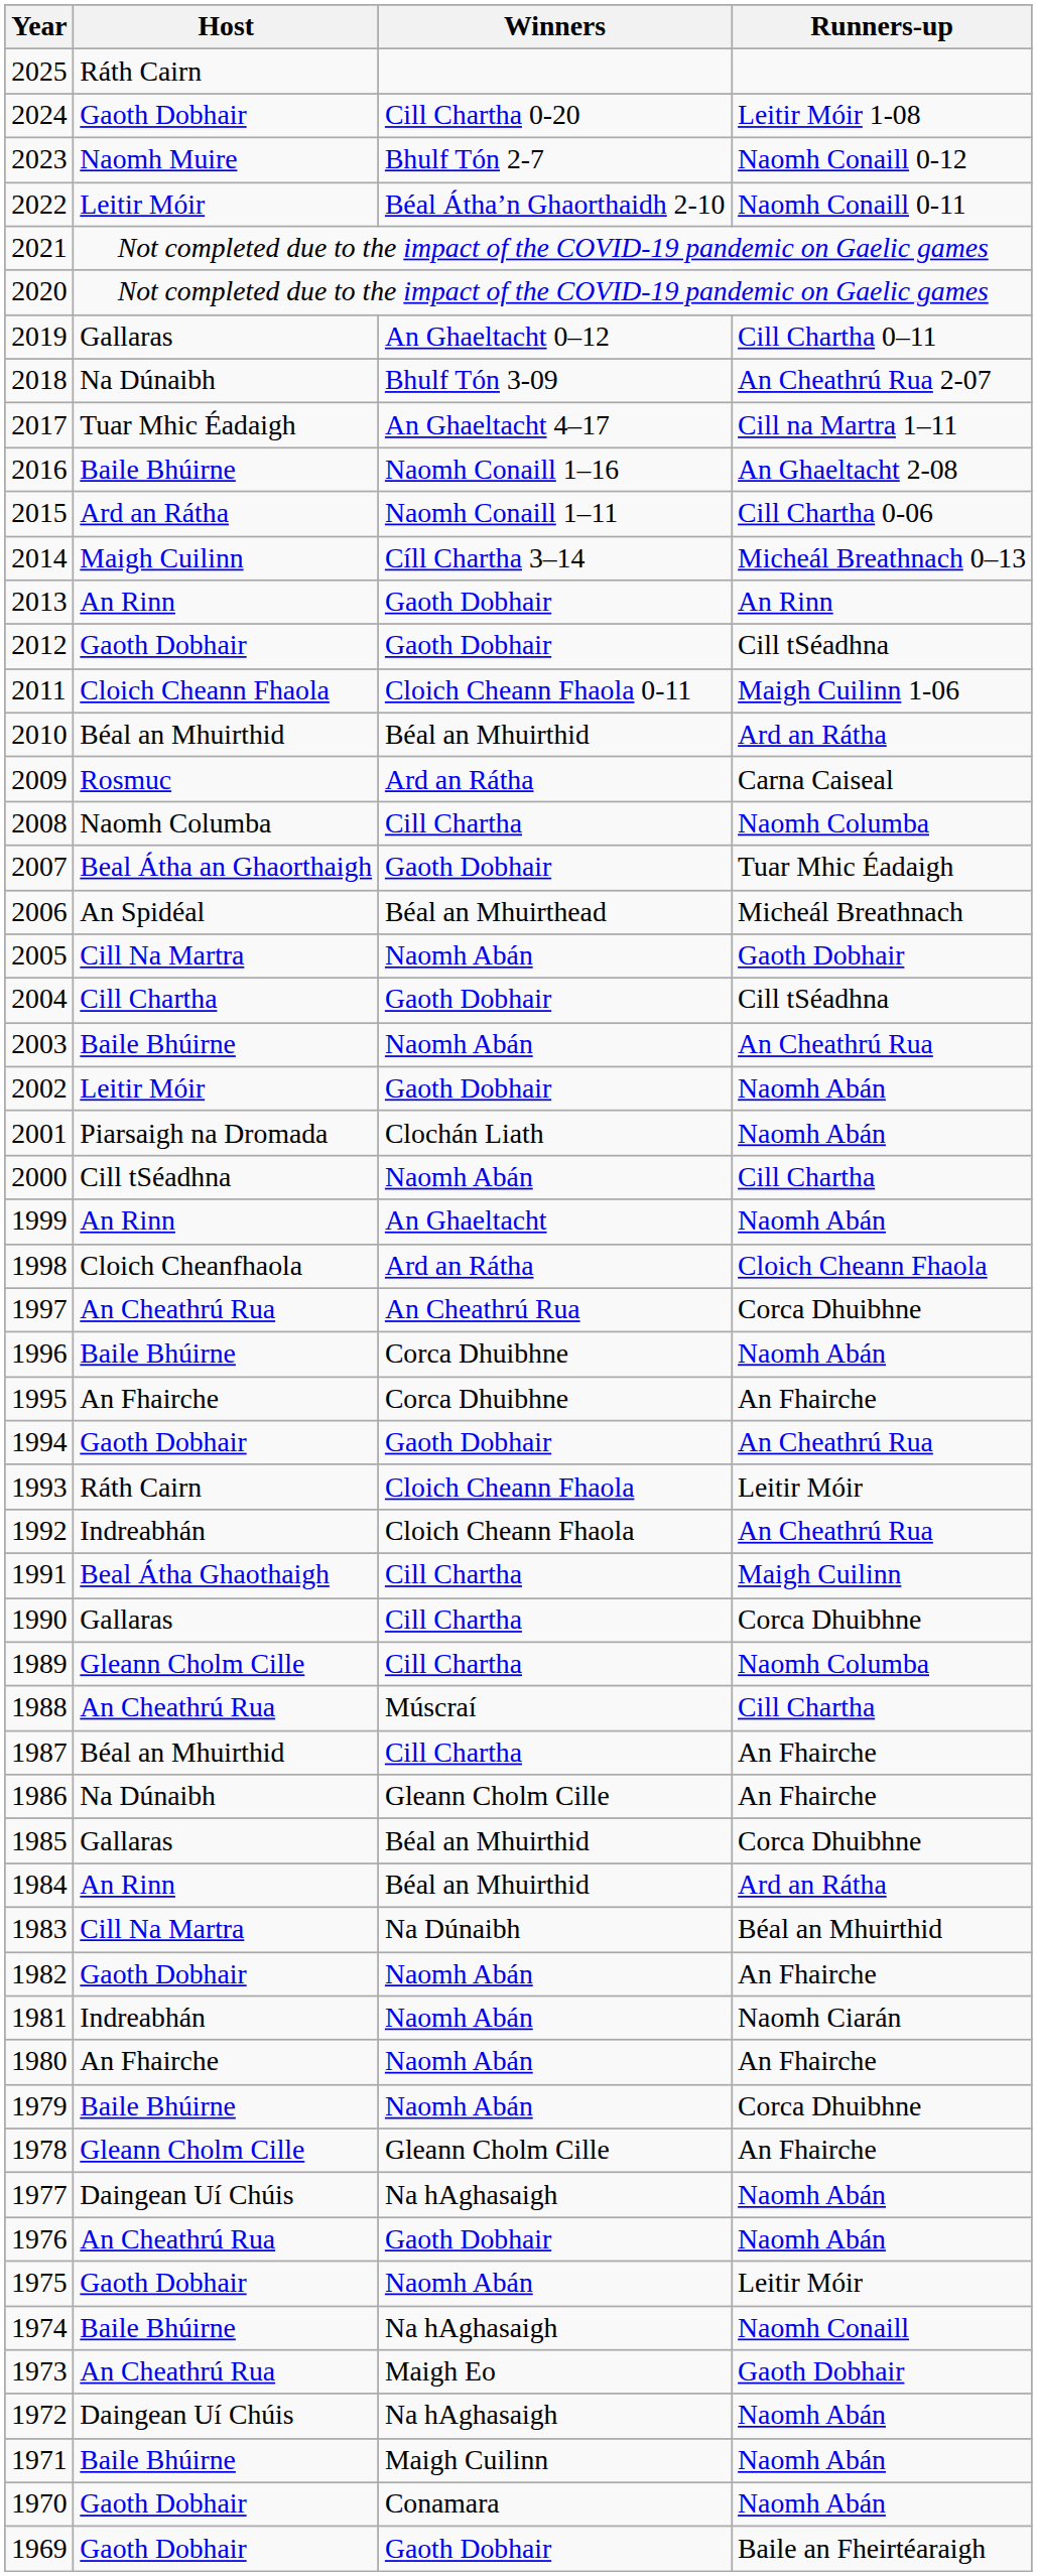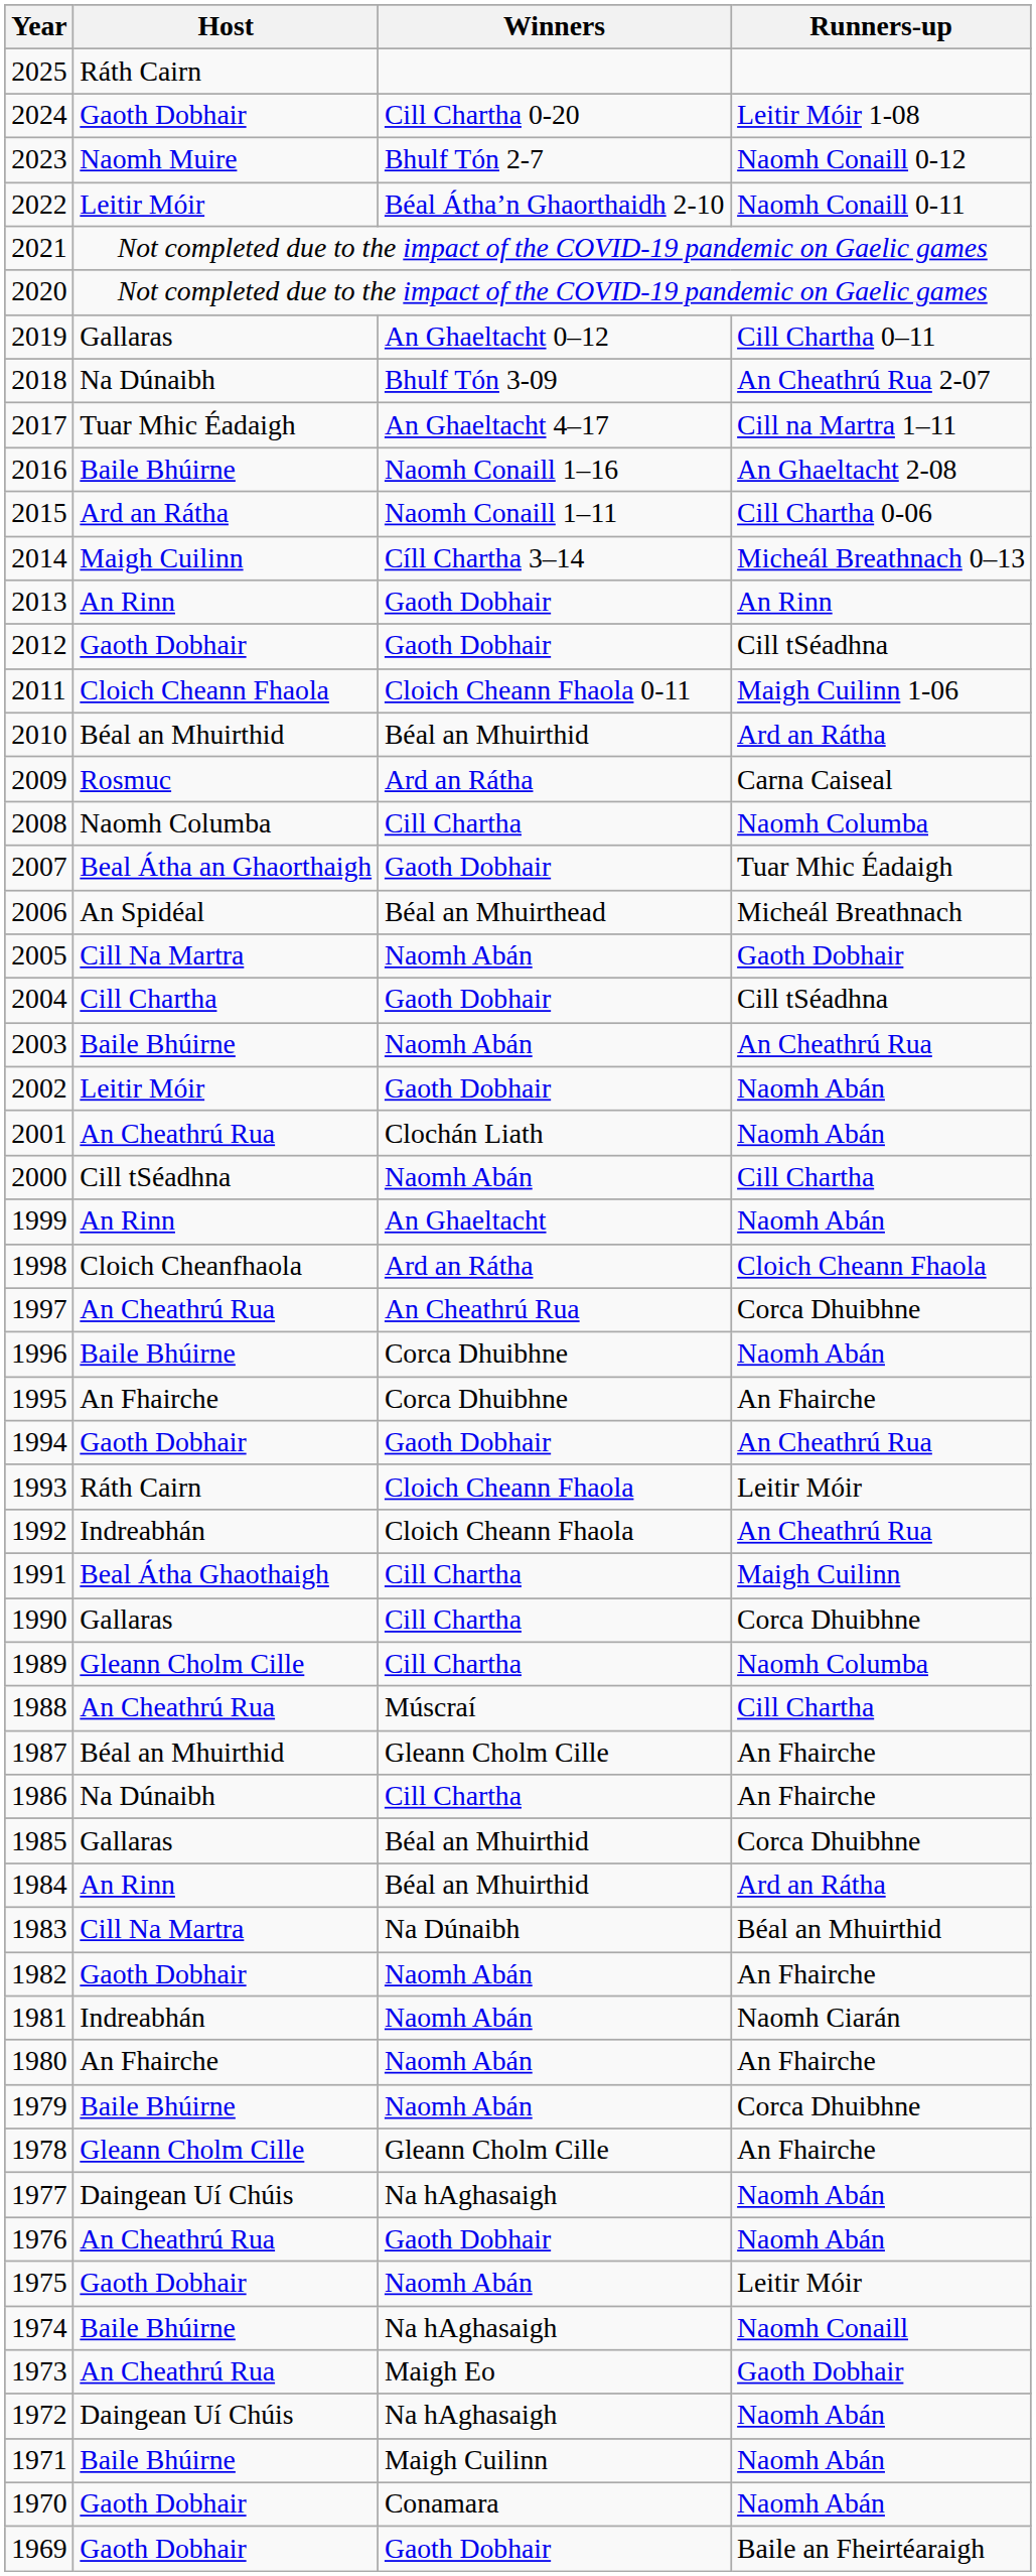2001 | Host: Piarsaigh na Dromada -> An Cheathrú Rua
1987 | Winners: Cill Chartha -> Gleann Cholm Cille
1986 | Winners: Gleann Cholm Cille -> Cill Chartha
